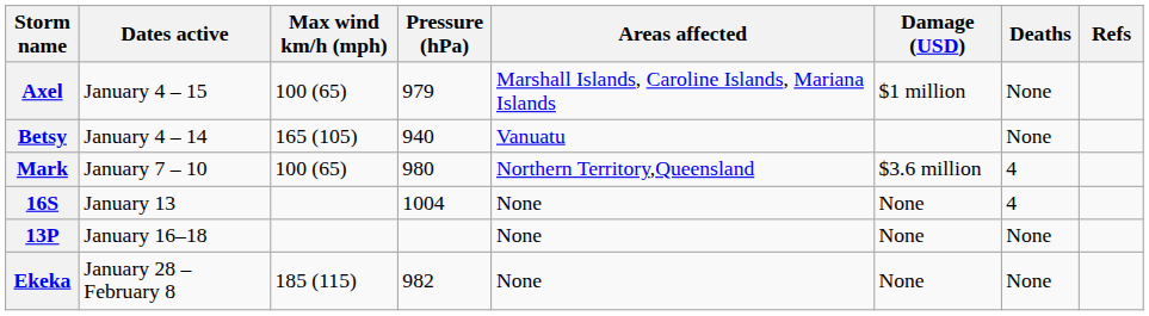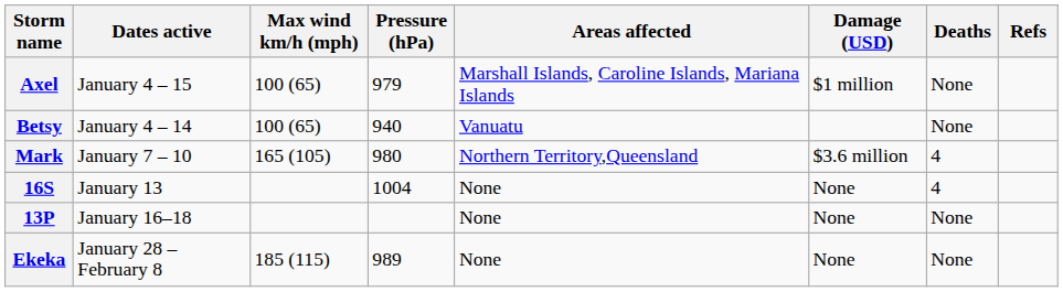Betsy | Max wind km/h (mph): 165 (105) -> 100 (65)
Mark | Max wind km/h (mph): 100 (65) -> 165 (105)
Ekeka | Pressure (hPa): 982 -> 989
